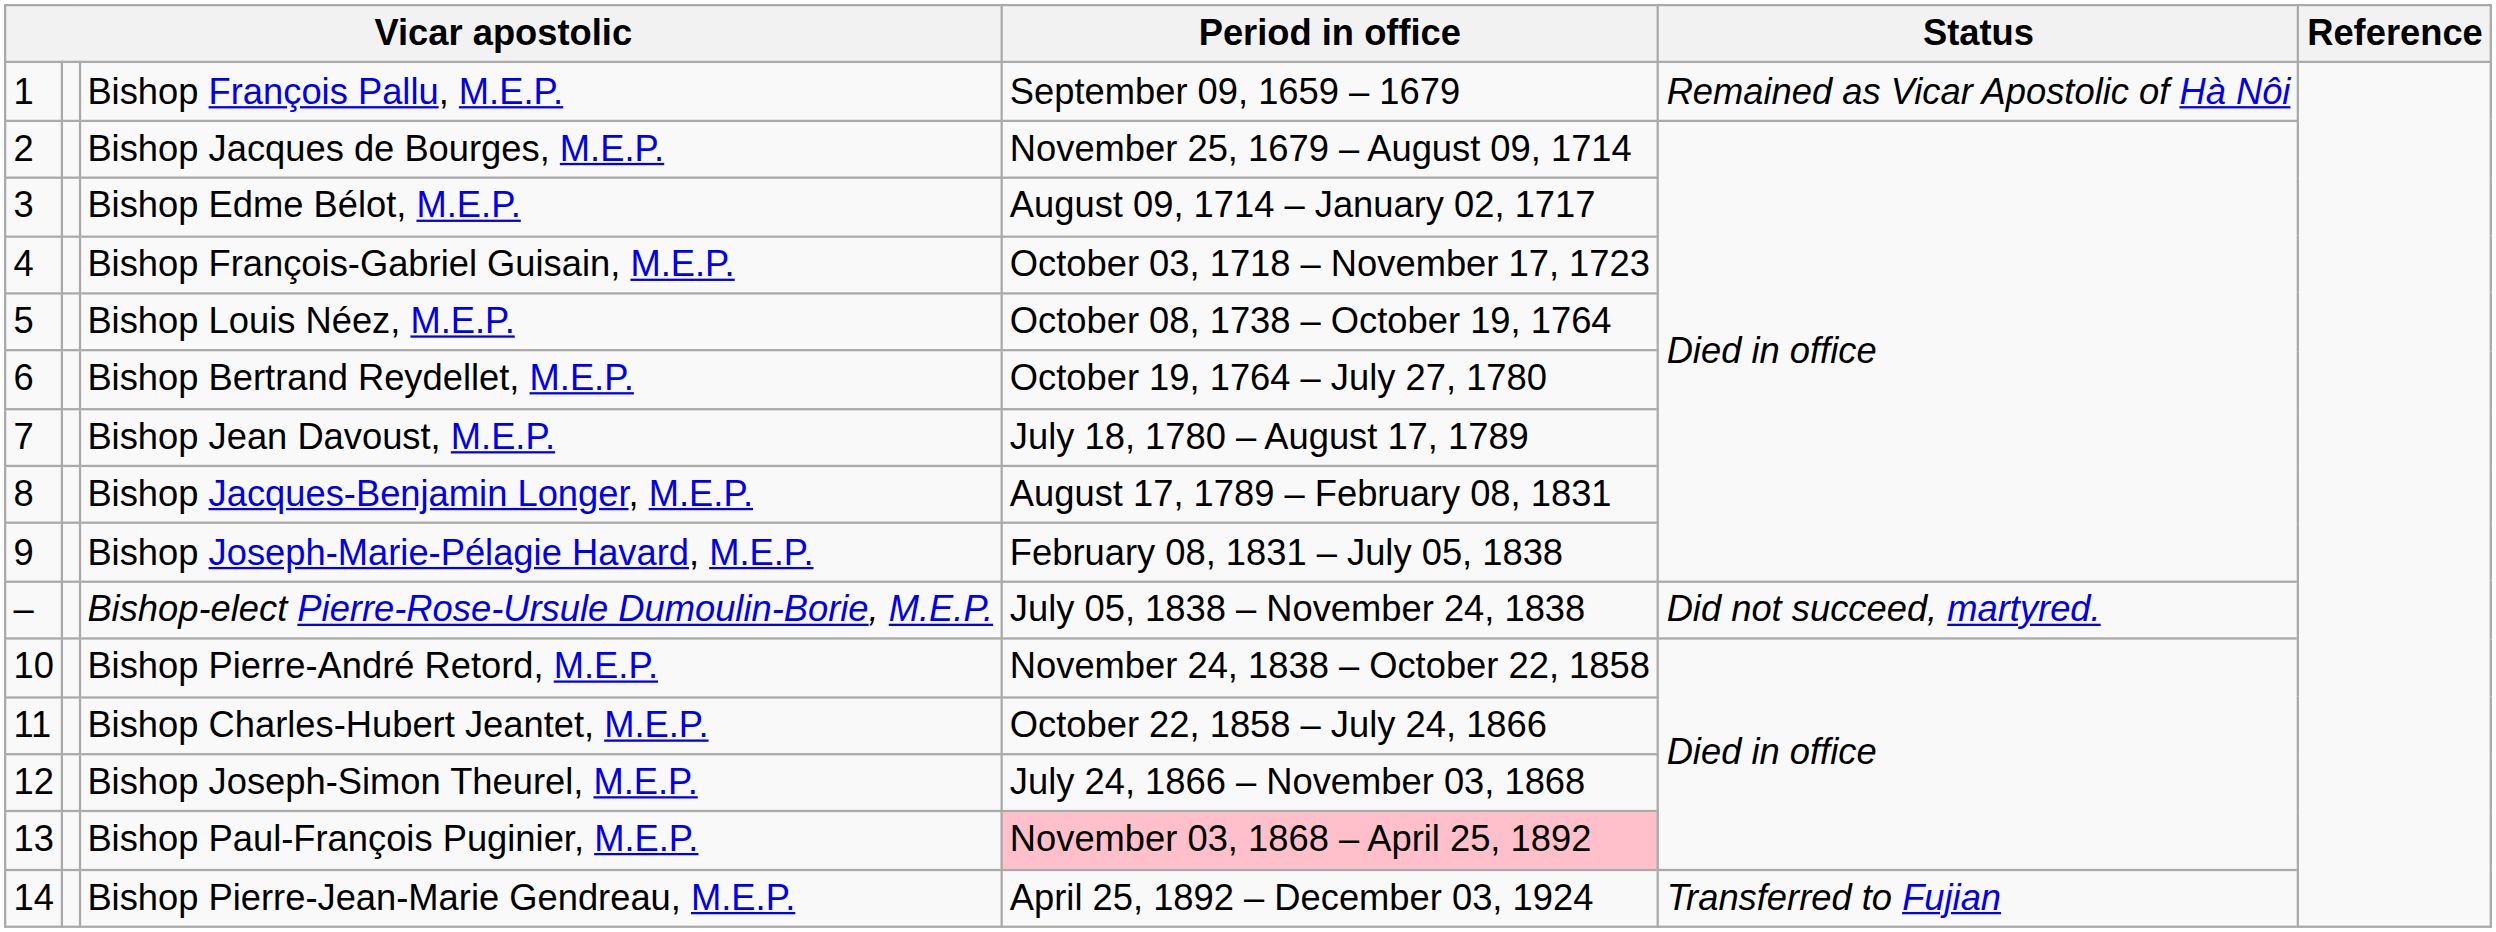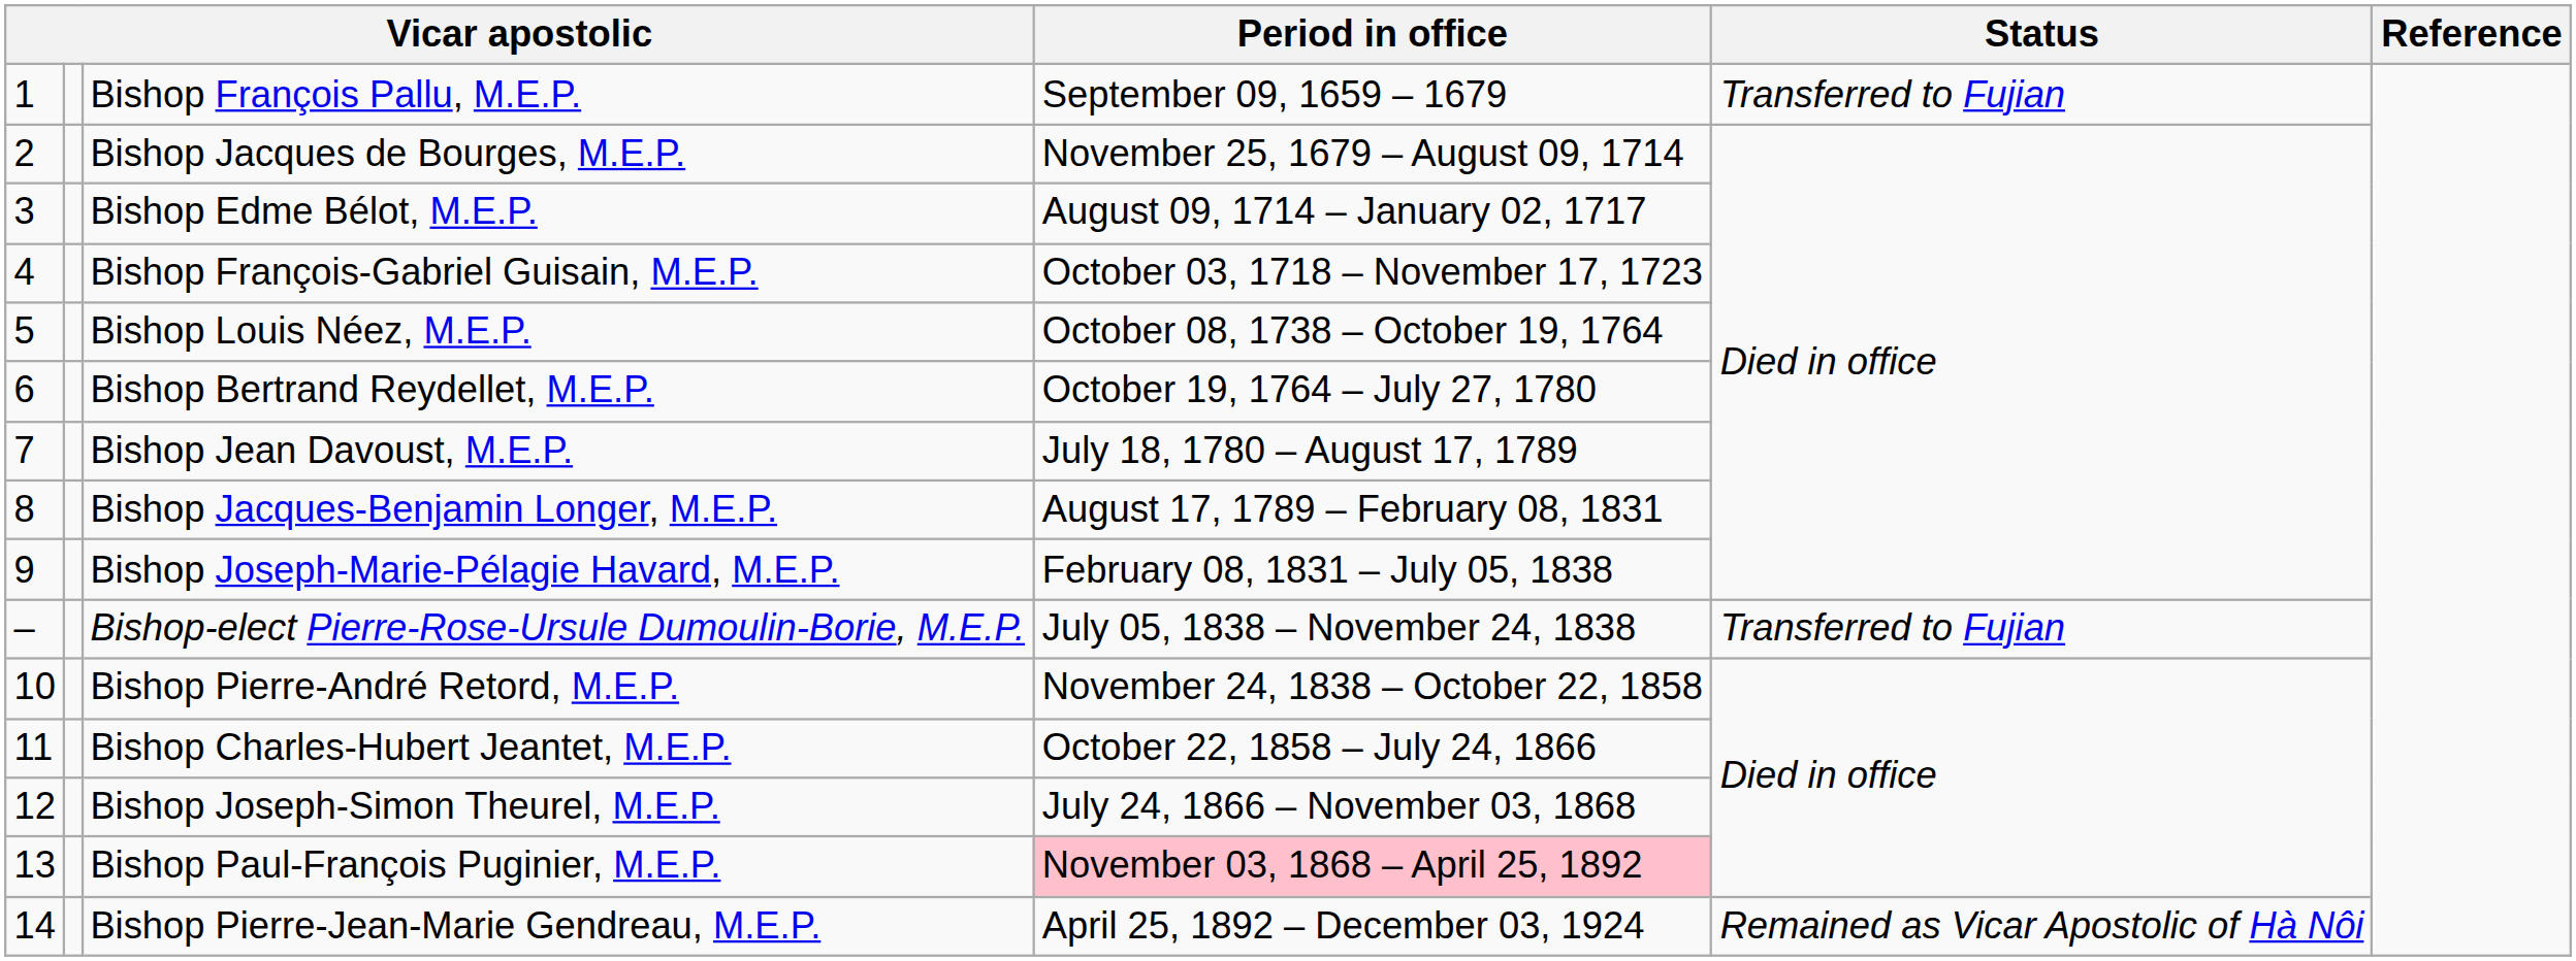Bishop François Pallu, M.E.P. | Status: Remained as Vicar Apostolic of Hà Nôi -> Transferred to Fujian
Bishop-elect Pierre-Rose-Ursule Dumoulin-Borie, M.E.P. | Status: Did not succeed, martyred. -> Transferred to Fujian
Bishop Pierre-Jean-Marie Gendreau, M.E.P. | Status: Transferred to Fujian -> Remained as Vicar Apostolic of Hà Nôi
